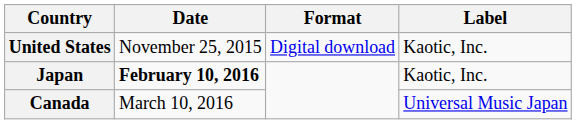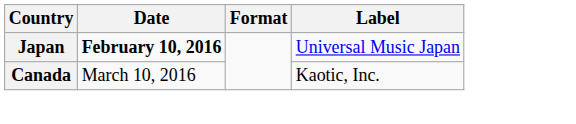- row: United States | November 25, 2015 | Digital download | Kaotic, Inc.
Japan | Label: Kaotic, Inc. -> Universal Music Japan
Canada | Label: Universal Music Japan -> Kaotic, Inc.
